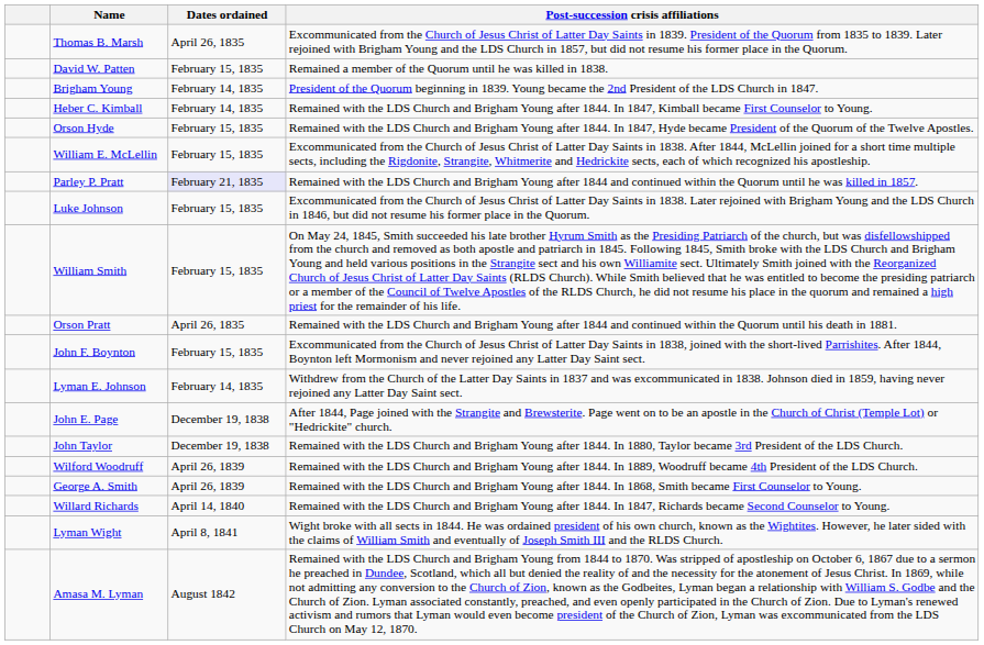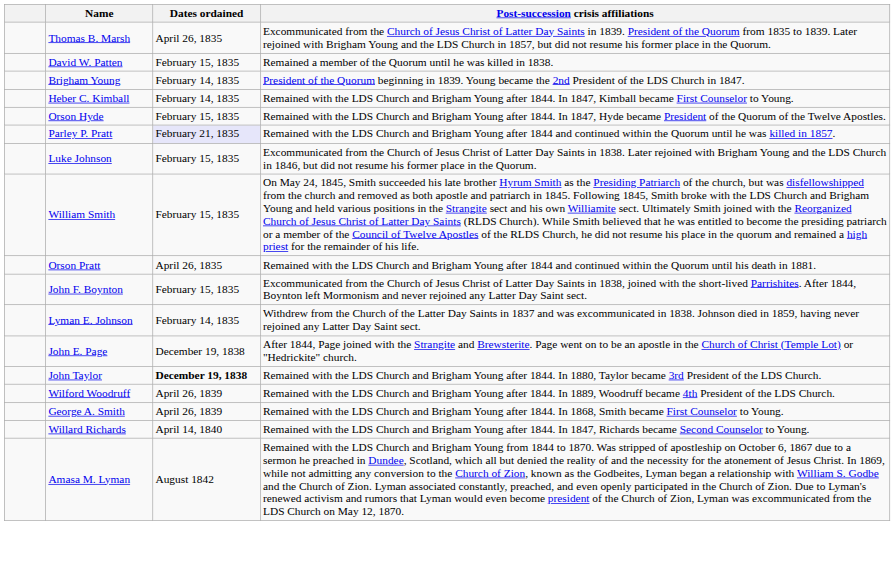- row: William E. McLellin | February 15, 1835 | Excommunicated from the Church of Jesus Christ of Latter Day Saints in 1838. After 1844, McLellin joined for a short time multiple sects, including the Rigdonite, Strangite, Whitmerite and Hedrickite sects, each of which recognized his apostleship.
John Taylor | Dates ordained: normal -> bold
- row: Lyman Wight | April 8, 1841 | Wight broke with all sects in 1844. He was ordained president of his own church, known as the Wightites. However, he later sided with the claims of William Smith and eventually of Joseph Smith III and the RLDS Church.
